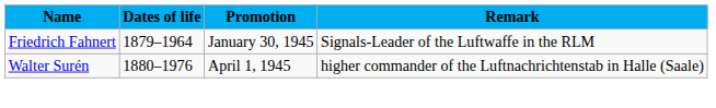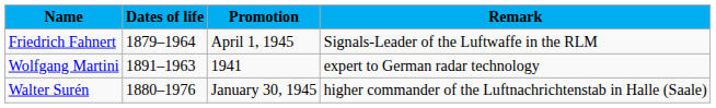Friedrich Fahnert | Promotion: January 30, 1945 -> April 1, 1945
+ row: Wolfgang Martini | 1891–1963 | 1941 | expert to German radar technology
Walter Surén | Promotion: April 1, 1945 -> January 30, 1945
